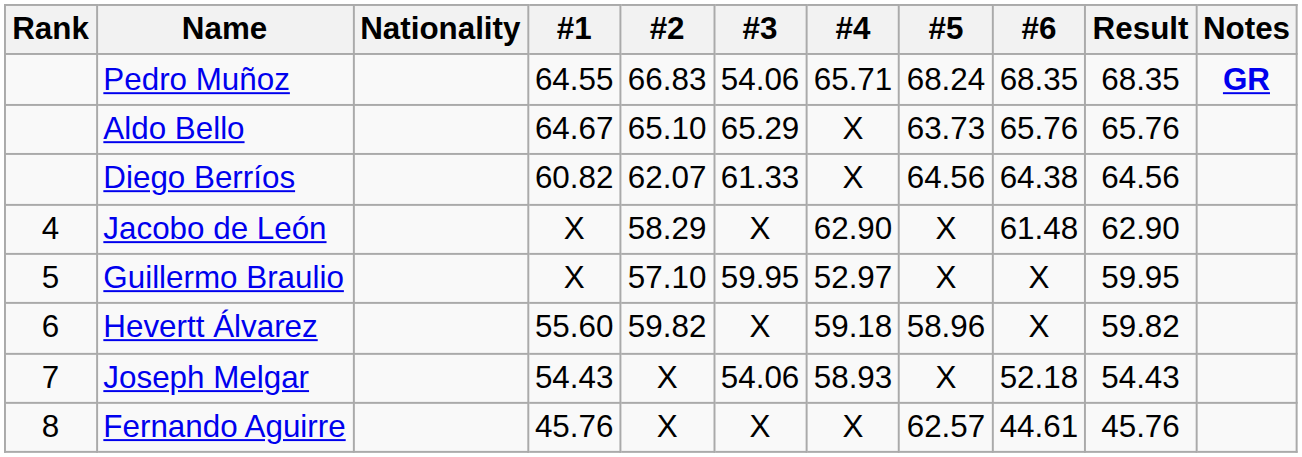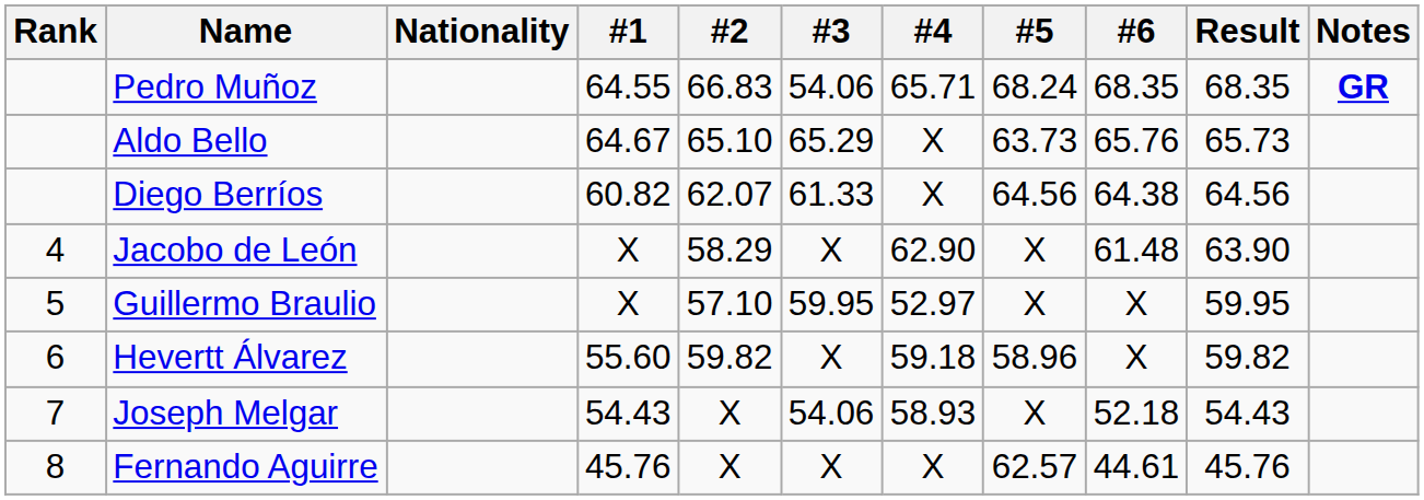Aldo Bello | Result: 65.76 -> 65.73
Jacobo de León | Result: 62.90 -> 63.90
